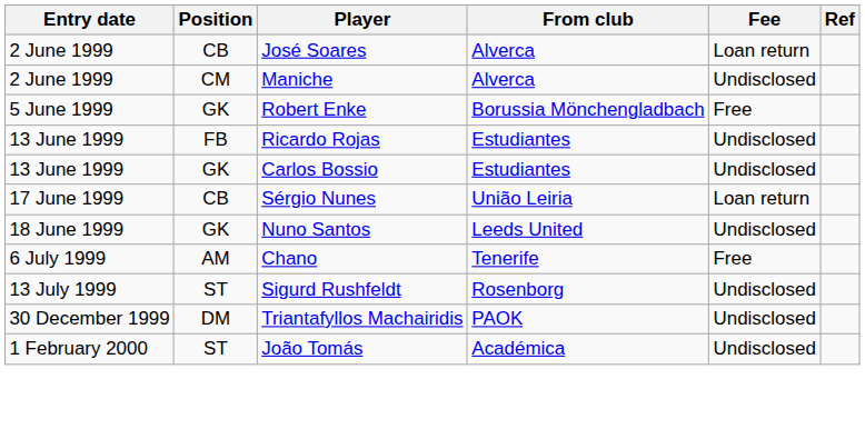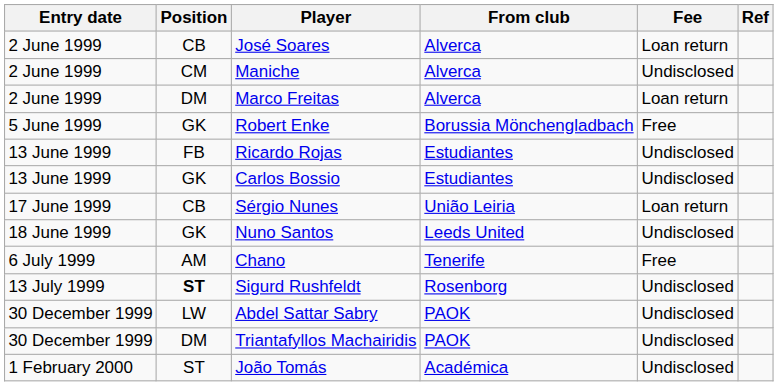+ row: 2 June 1999 | DM | Marco Freitas | Alverca | Loan return
Sigurd Rushfeldt | Position: normal -> bold
+ row: 30 December 1999 | LW | Abdel Sattar Sabry | PAOK | Undisclosed
